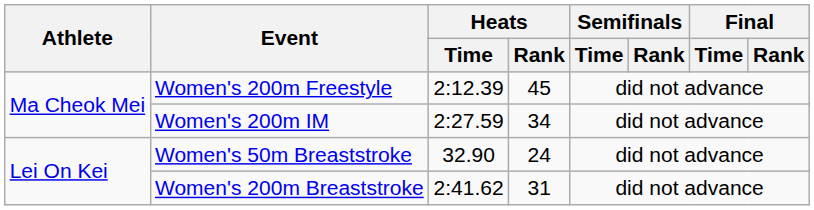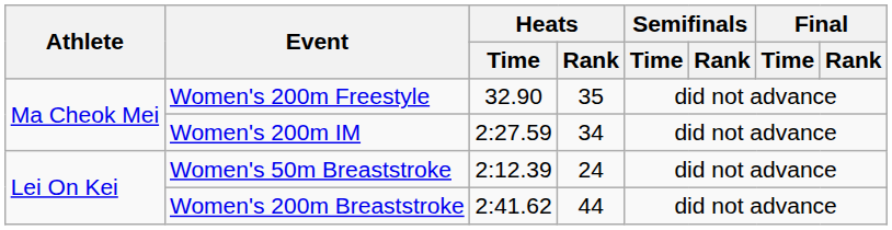Women's 200m Freestyle | Heats / Time: 2:12.39 -> 32.90
Women's 200m Freestyle | Heats / Rank: 45 -> 35
Women's 50m Breaststroke | Heats / Time: 32.90 -> 2:12.39
Women's 200m Breaststroke | Heats / Rank: 31 -> 44
